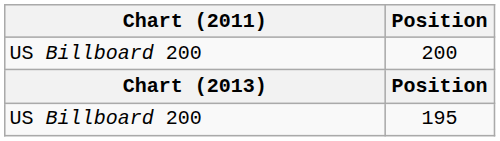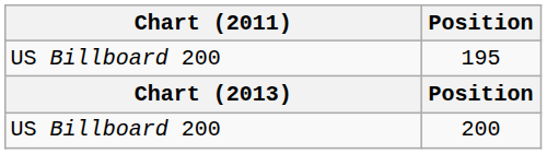rows swapped: 195 <-> 200
